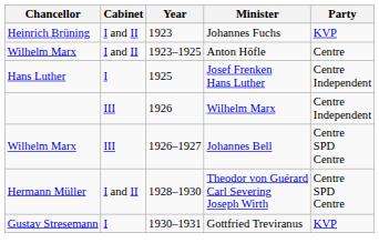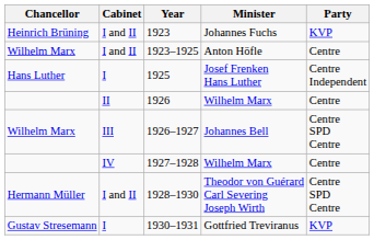1926 | Cabinet: III -> II
1926 | Party: Centre Independent -> Centre
+ row: IV | 1927–1928 | Wilhelm Marx | Centre
